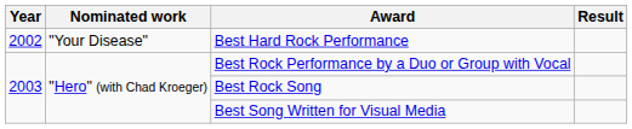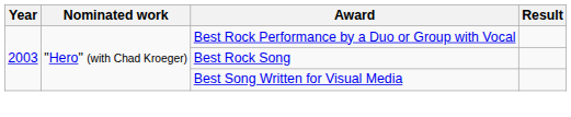- row: 2002 | "Your Disease" | Best Hard Rock Performance
